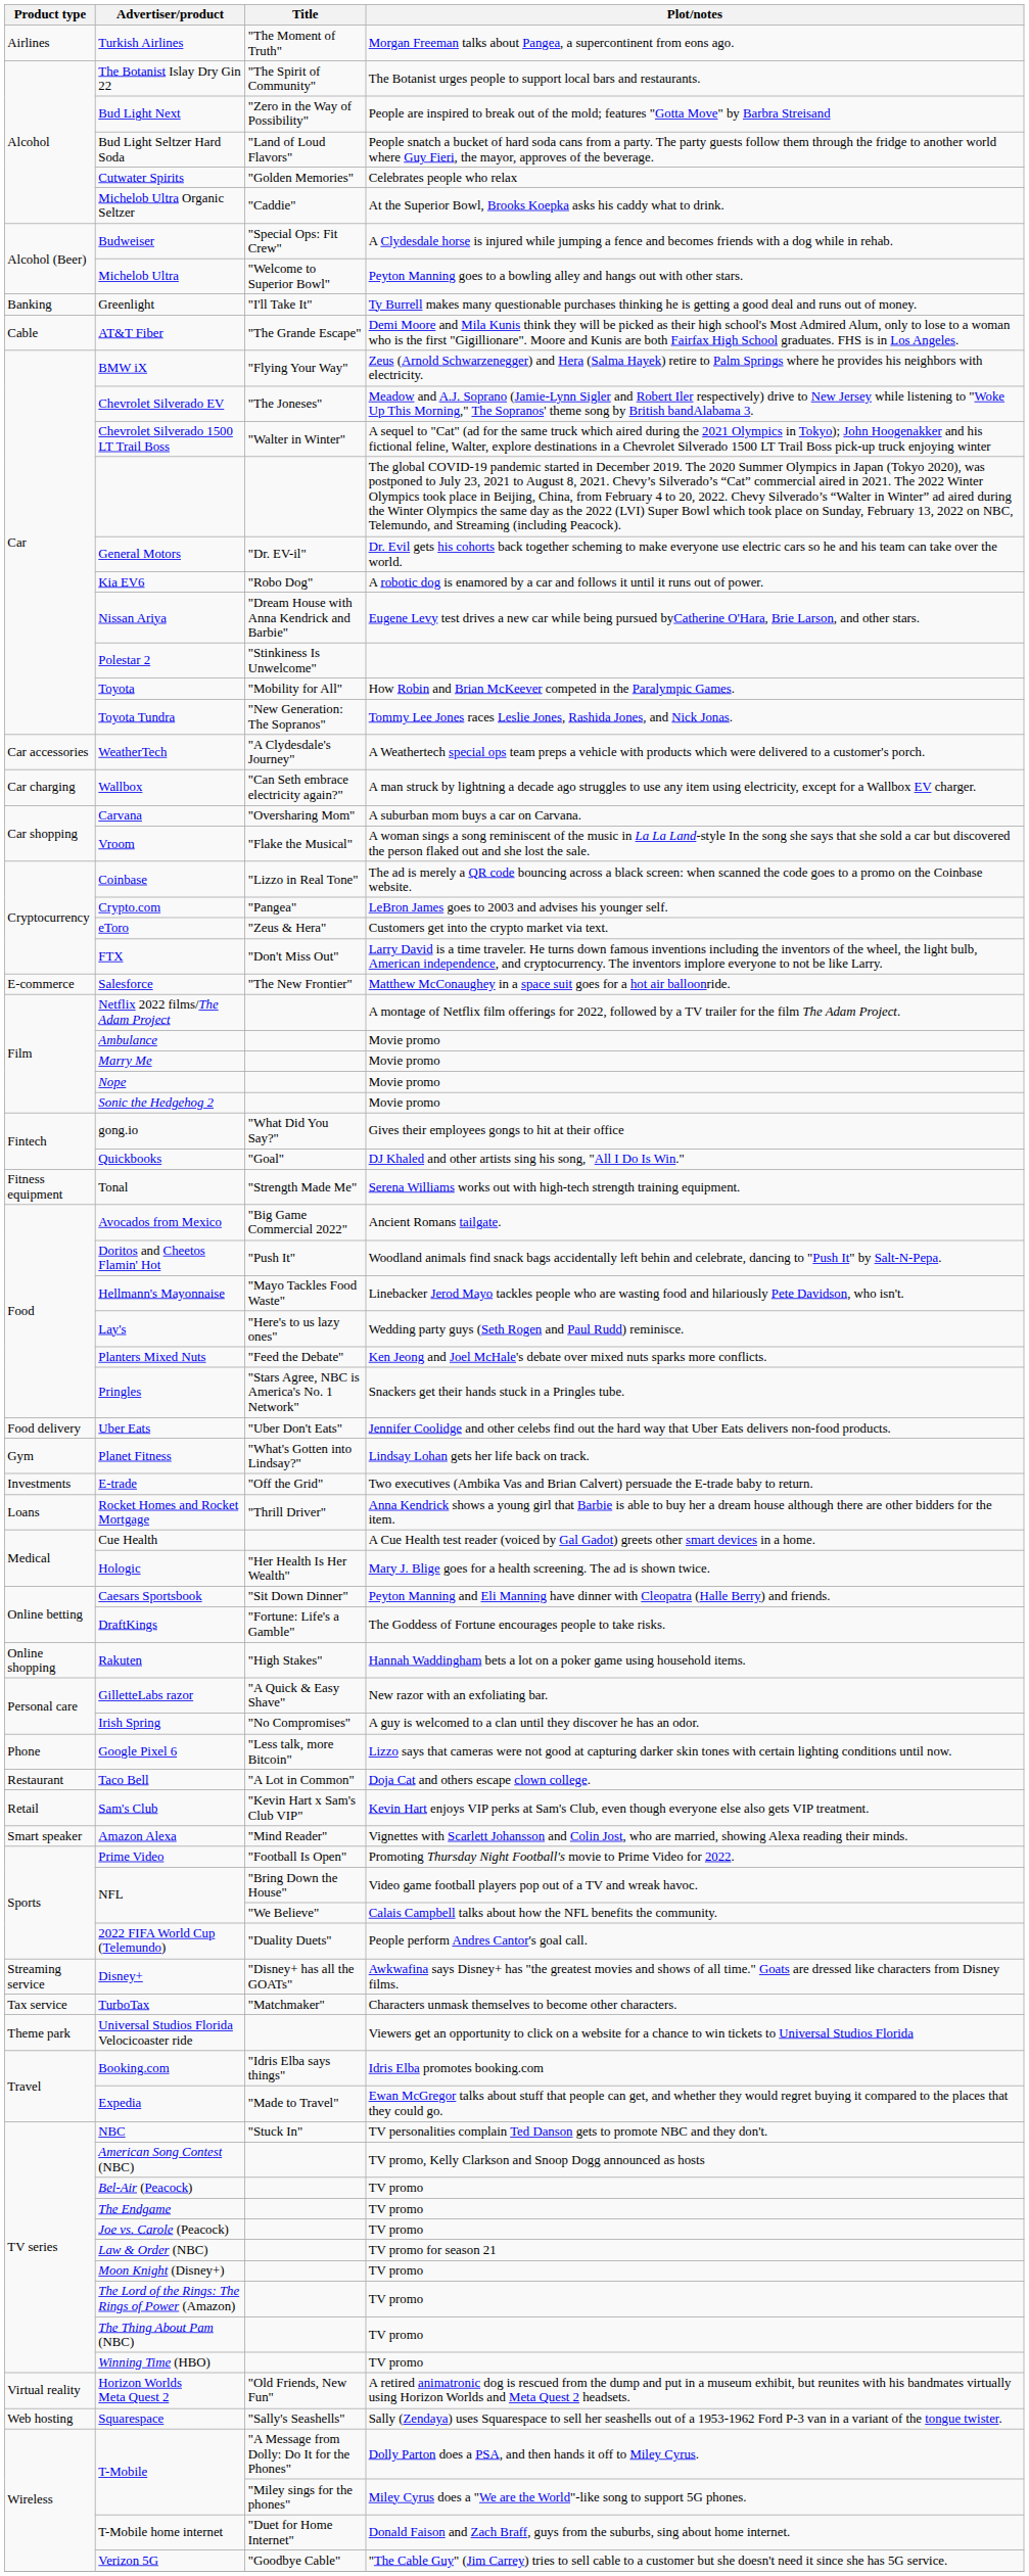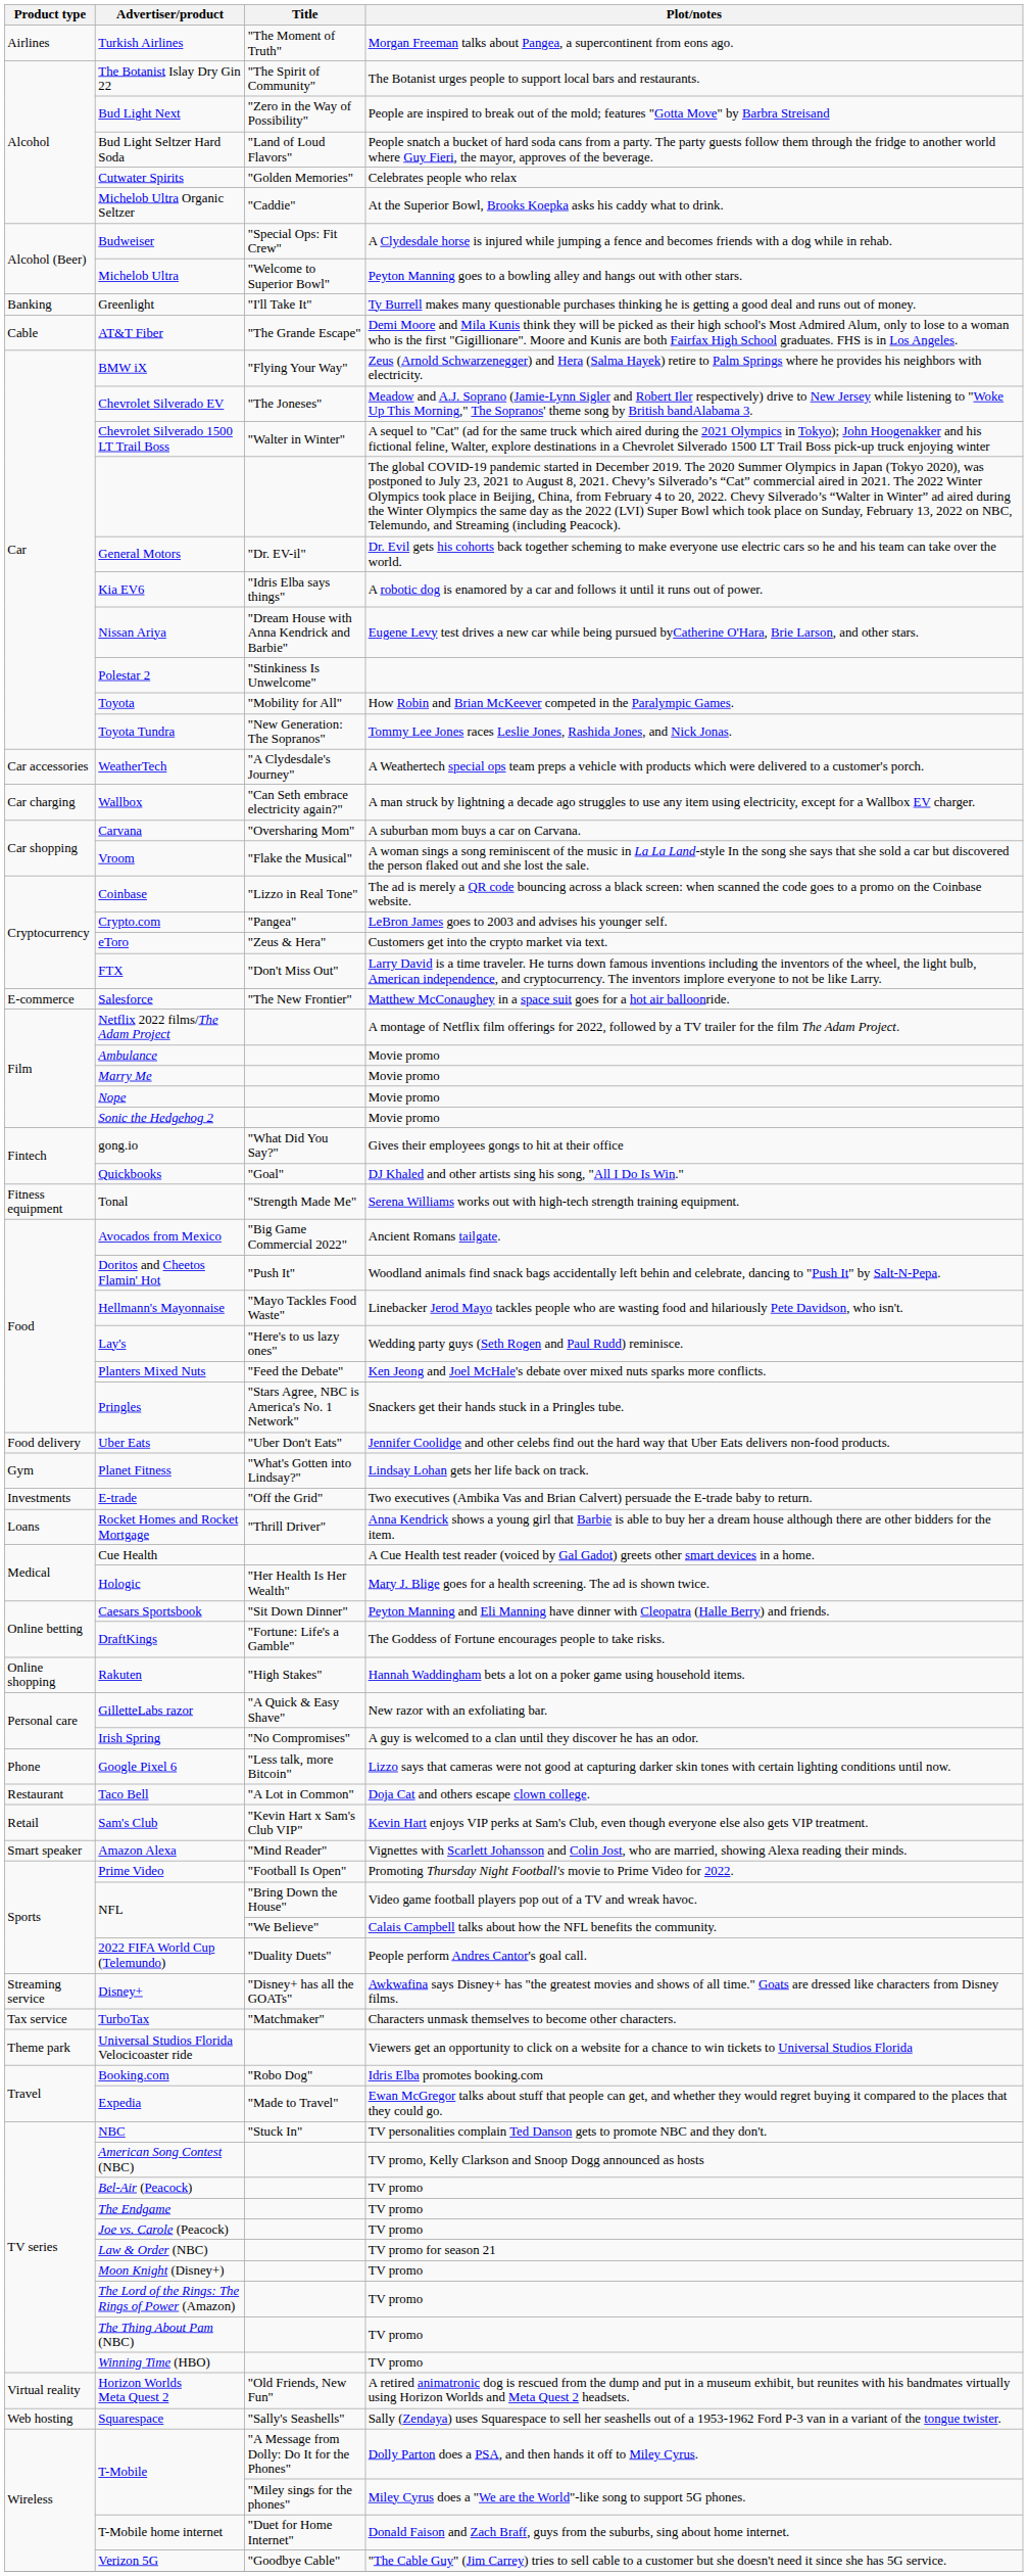Kia EV6 | Title: "Robo Dog" -> "Idris Elba says things"
Booking.com | Title: "Idris Elba says things" -> "Robo Dog"
